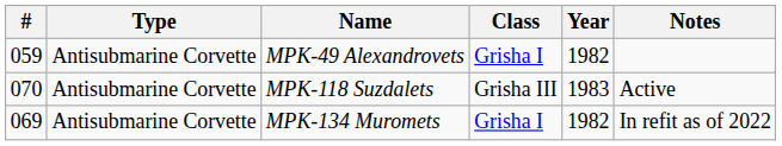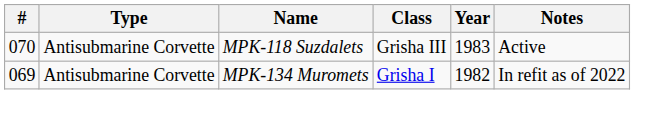- row: 059 | Antisubmarine Corvette | MPK-49 Alexandrovets | Grisha I | 1982
